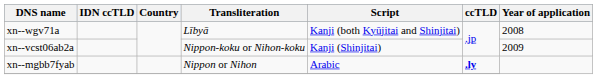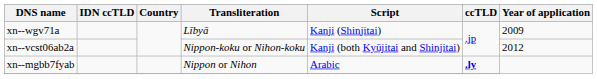xn--wgv71a | Script: Kanji (both Kyūjitai and Shinjitai) -> Kanji (Shinjitai)
xn--wgv71a | Year of application: 2008 -> 2009
xn--vcst06ab2a | Script: Kanji (Shinjitai) -> Kanji (both Kyūjitai and Shinjitai)
xn--vcst06ab2a | Year of application: 2009 -> 2012
